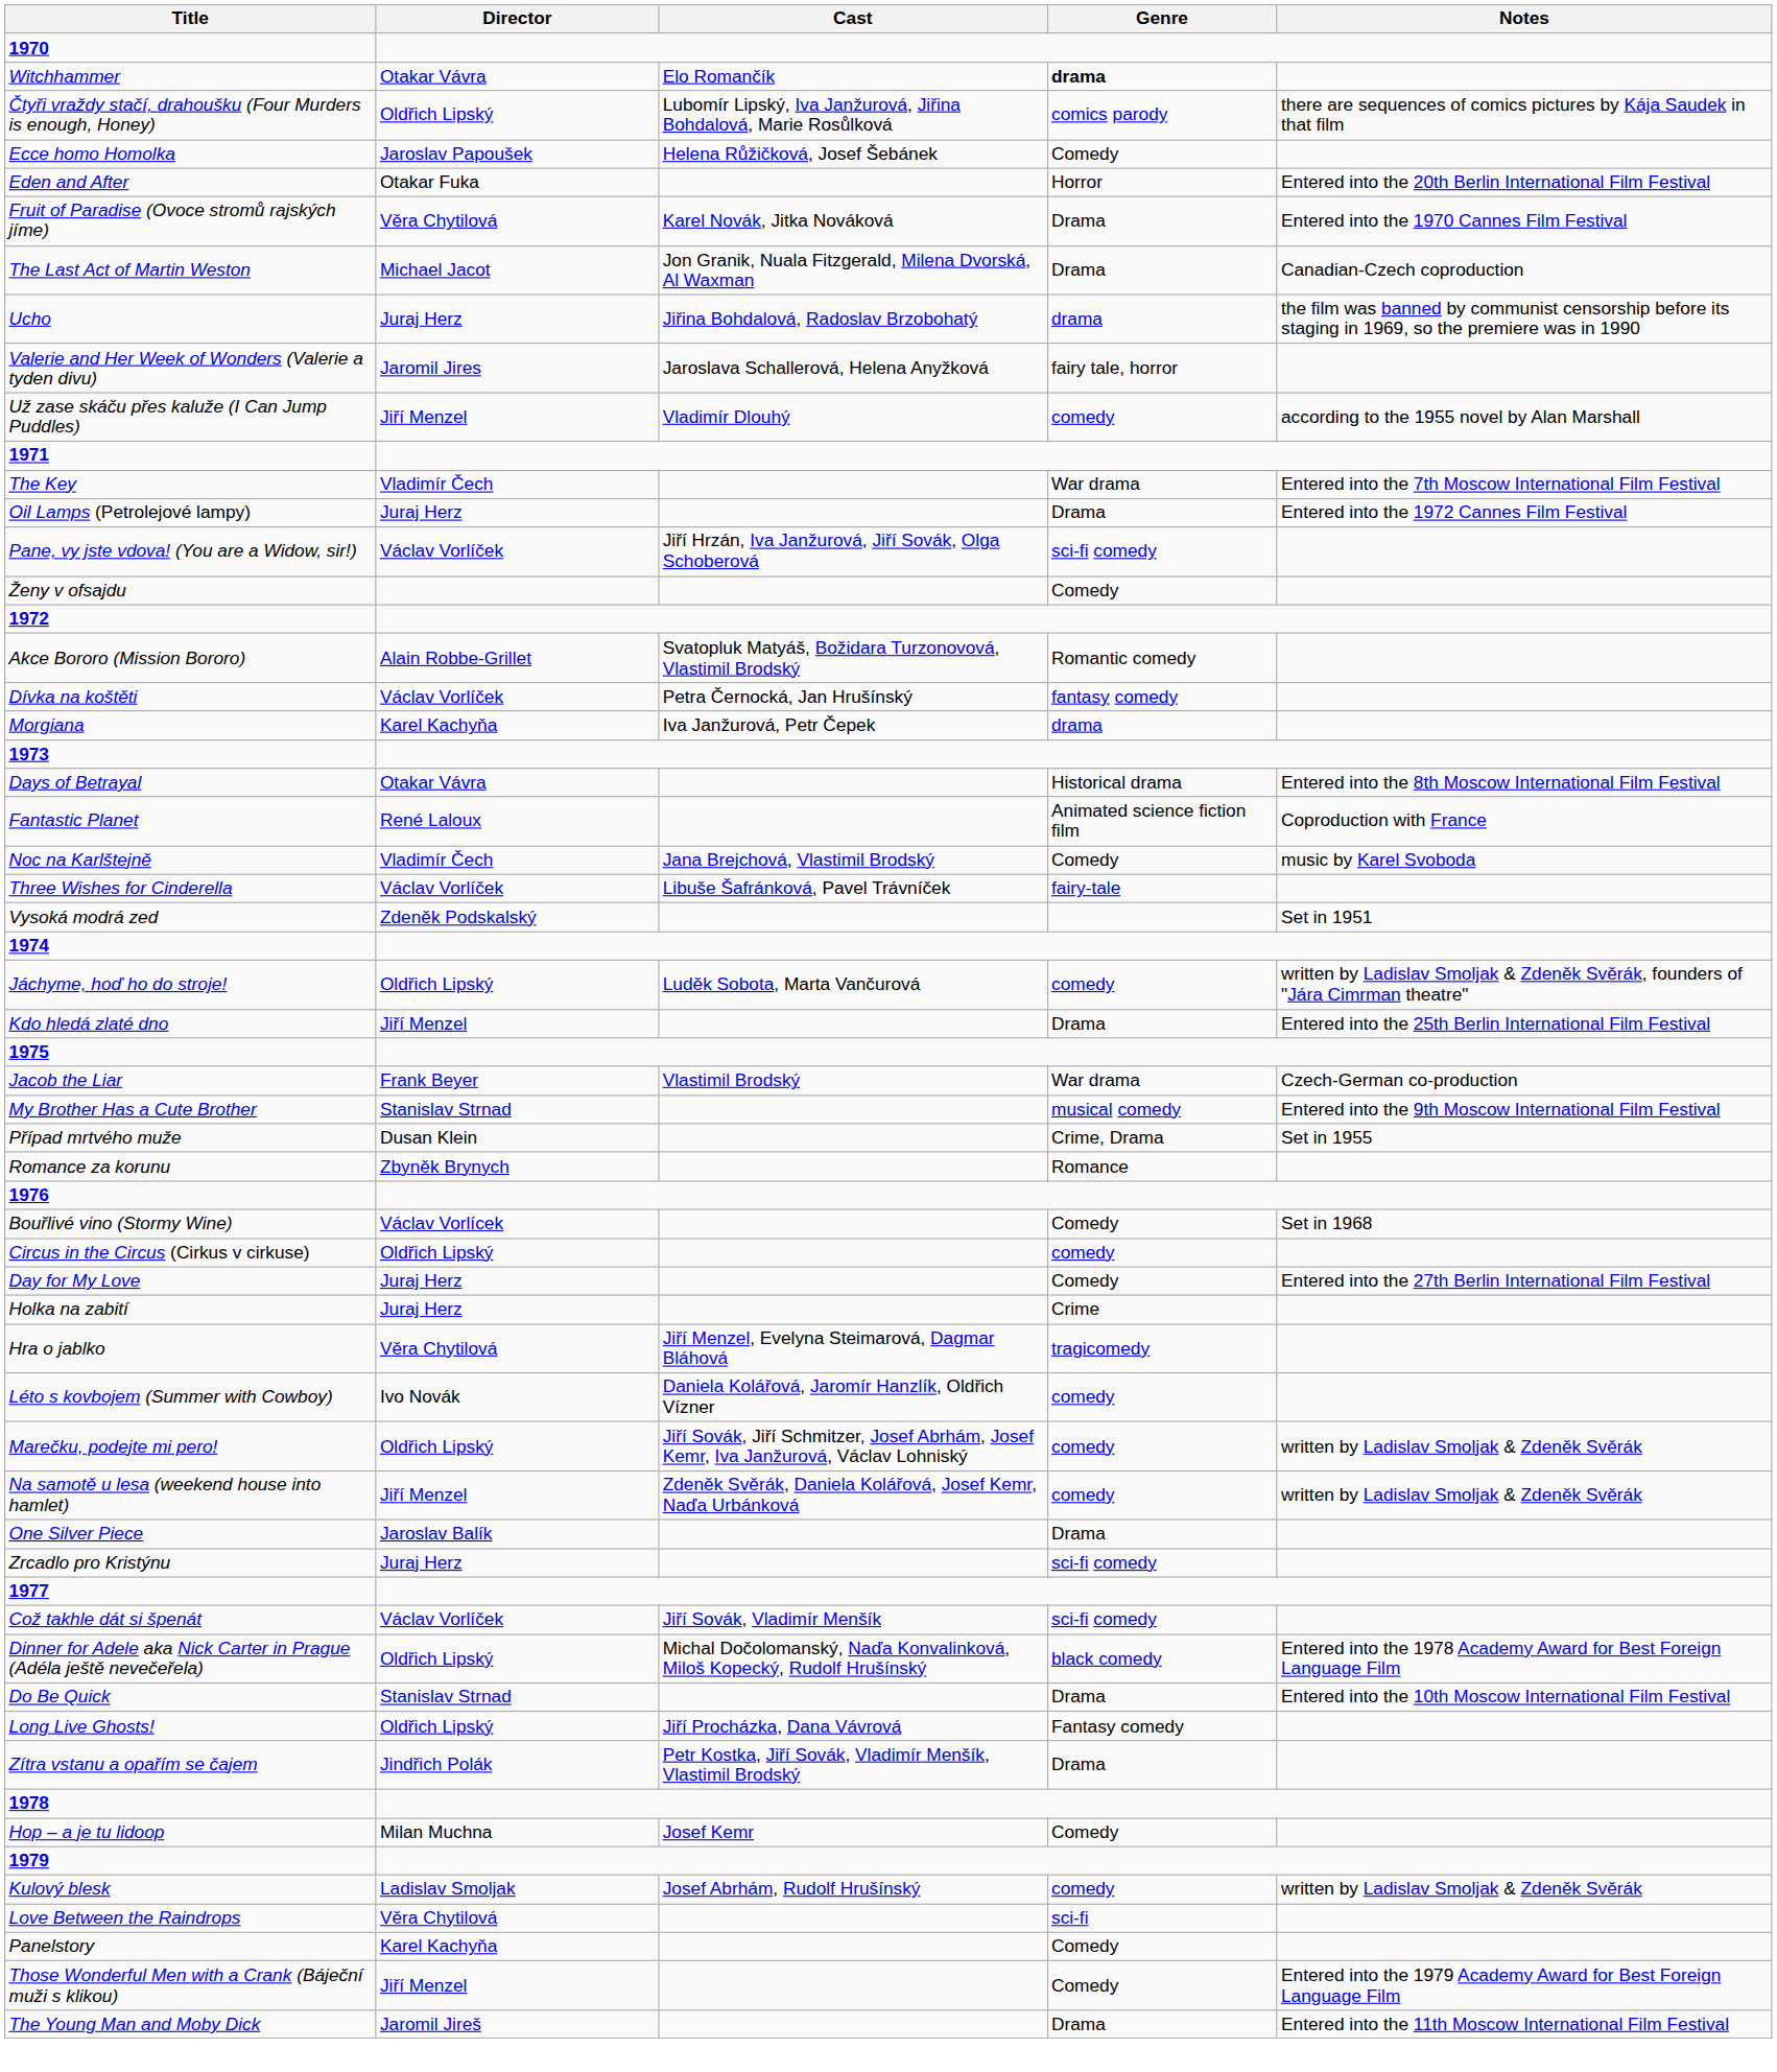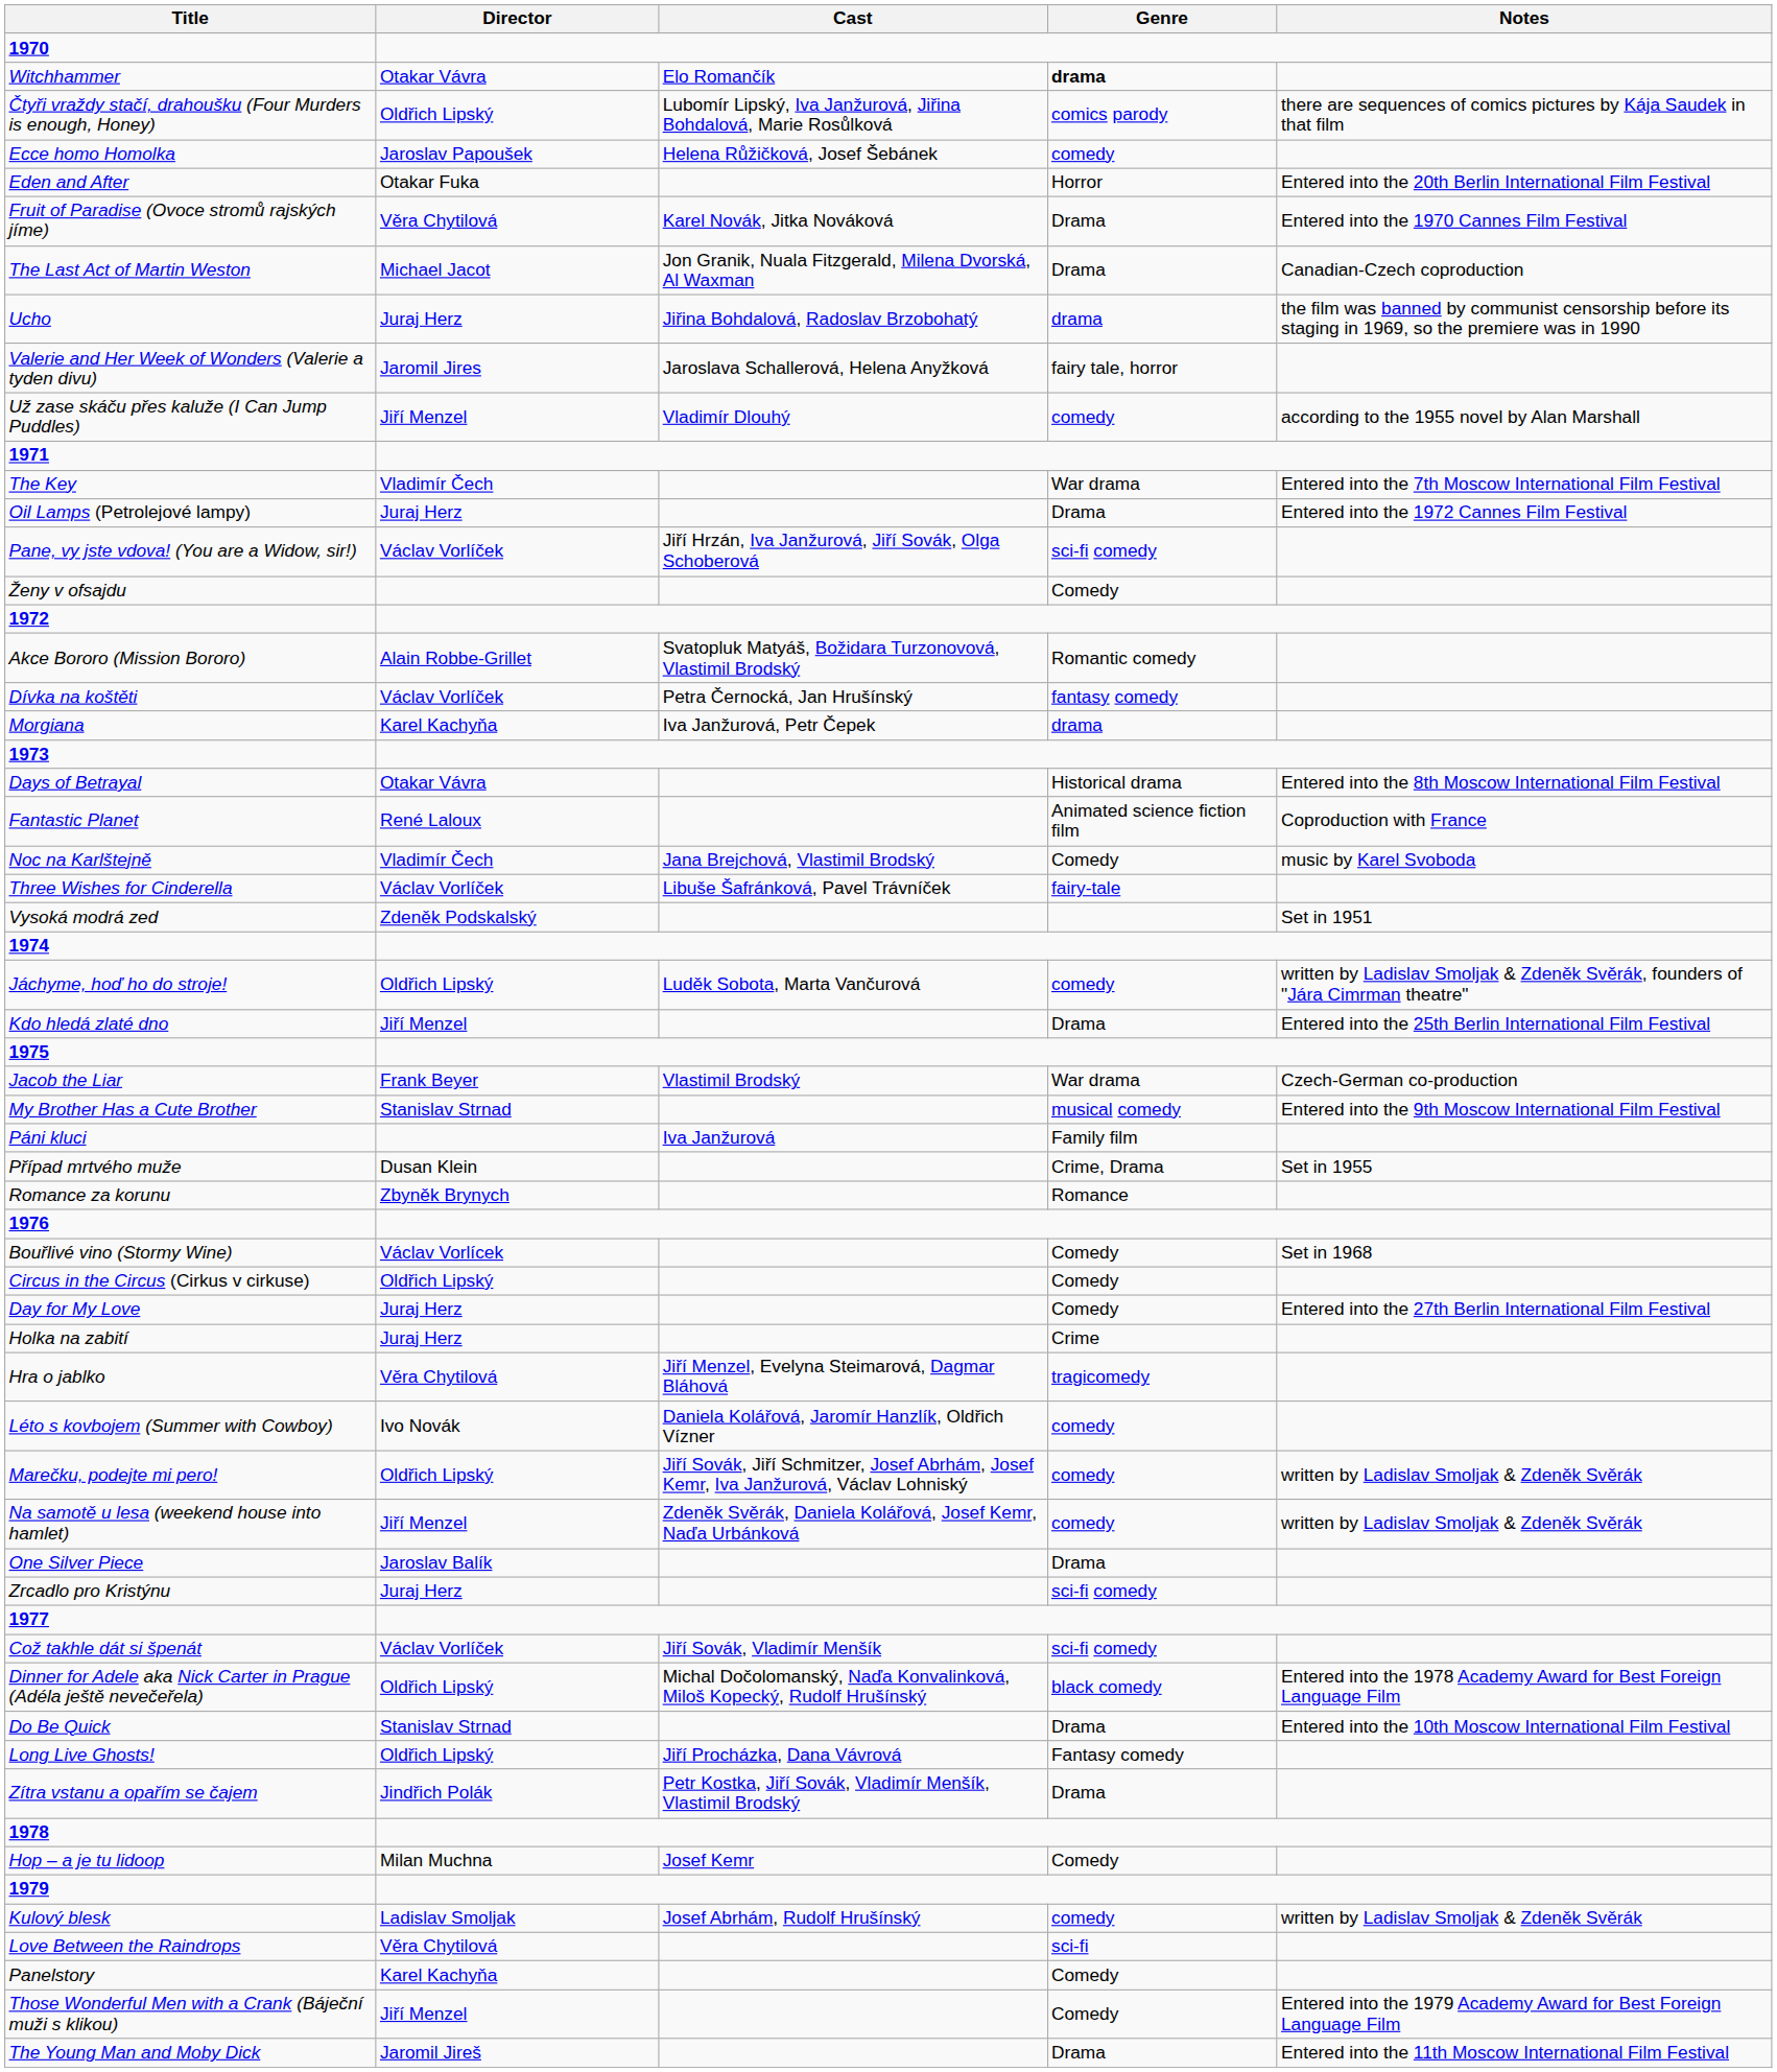Ecce homo Homolka | Genre: Comedy -> comedy
+ row: Páni kluci | Iva Janžurová | Family film
Circus in the Circus (Cirkus v cirkuse) | Genre: comedy -> Comedy
